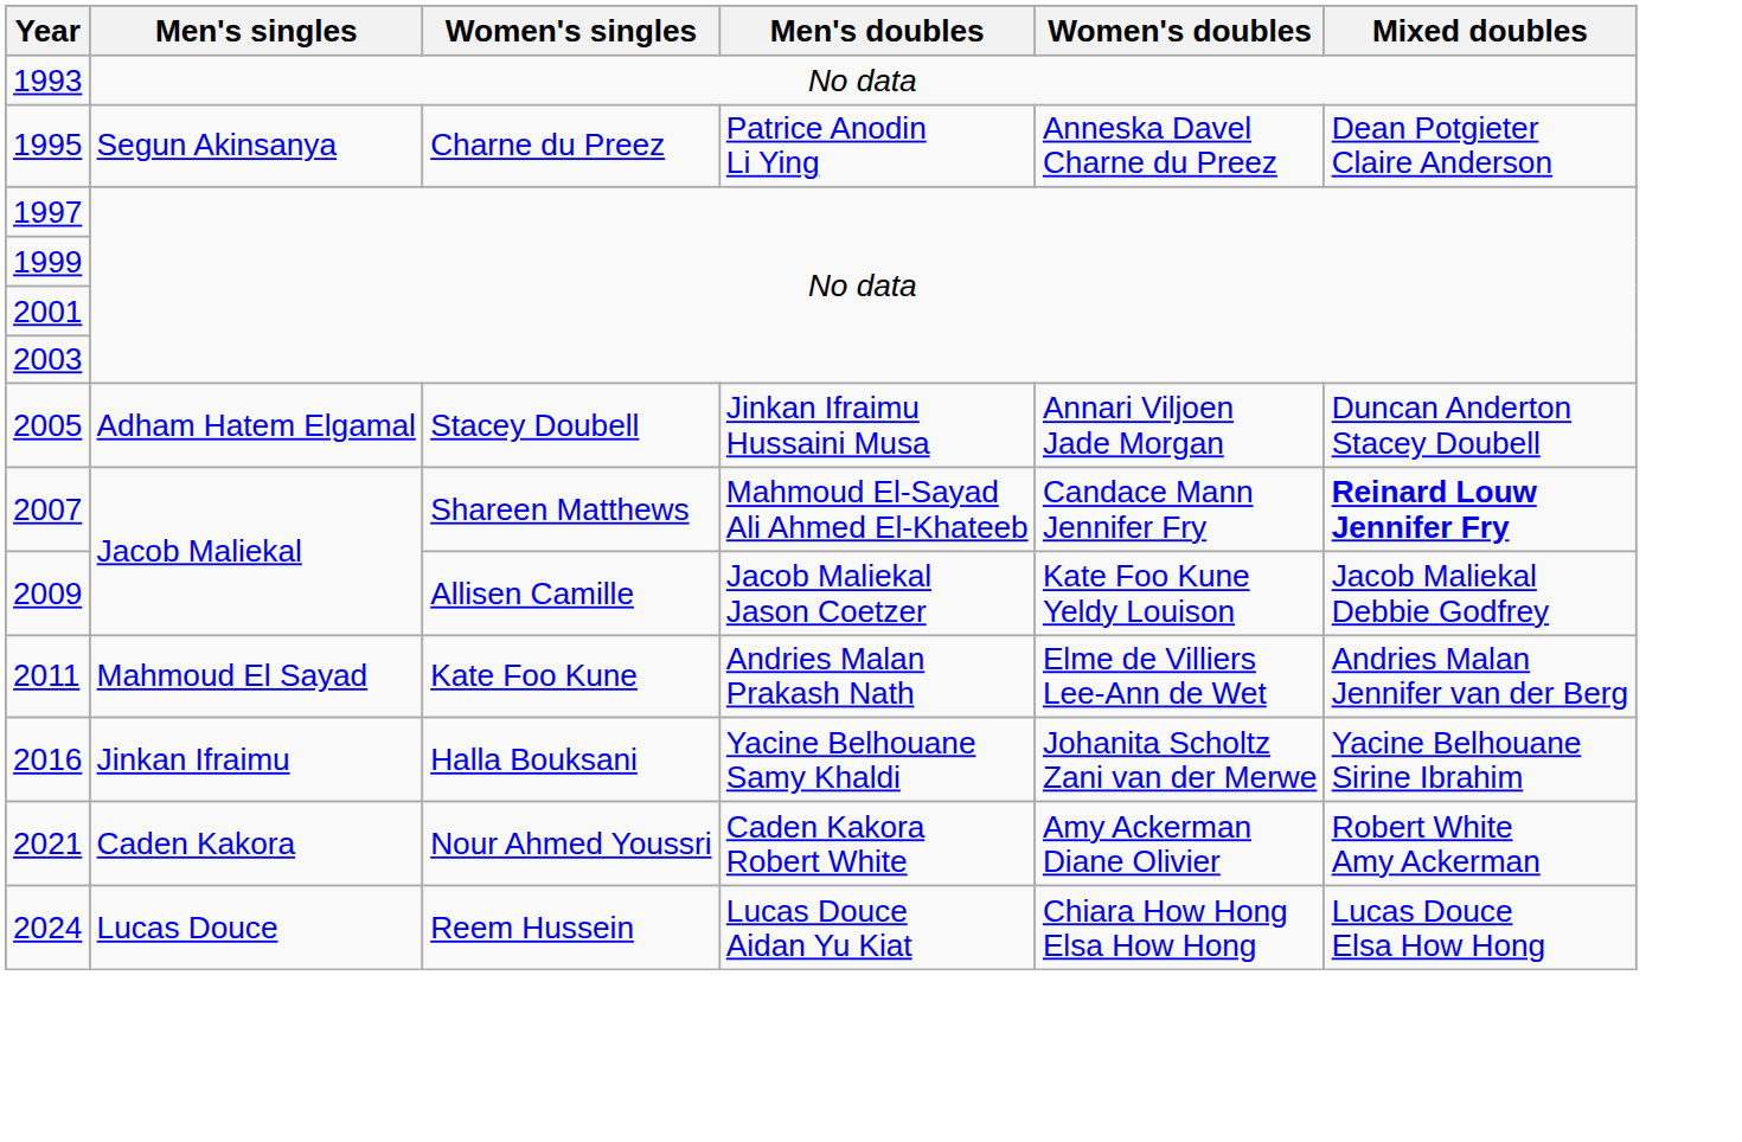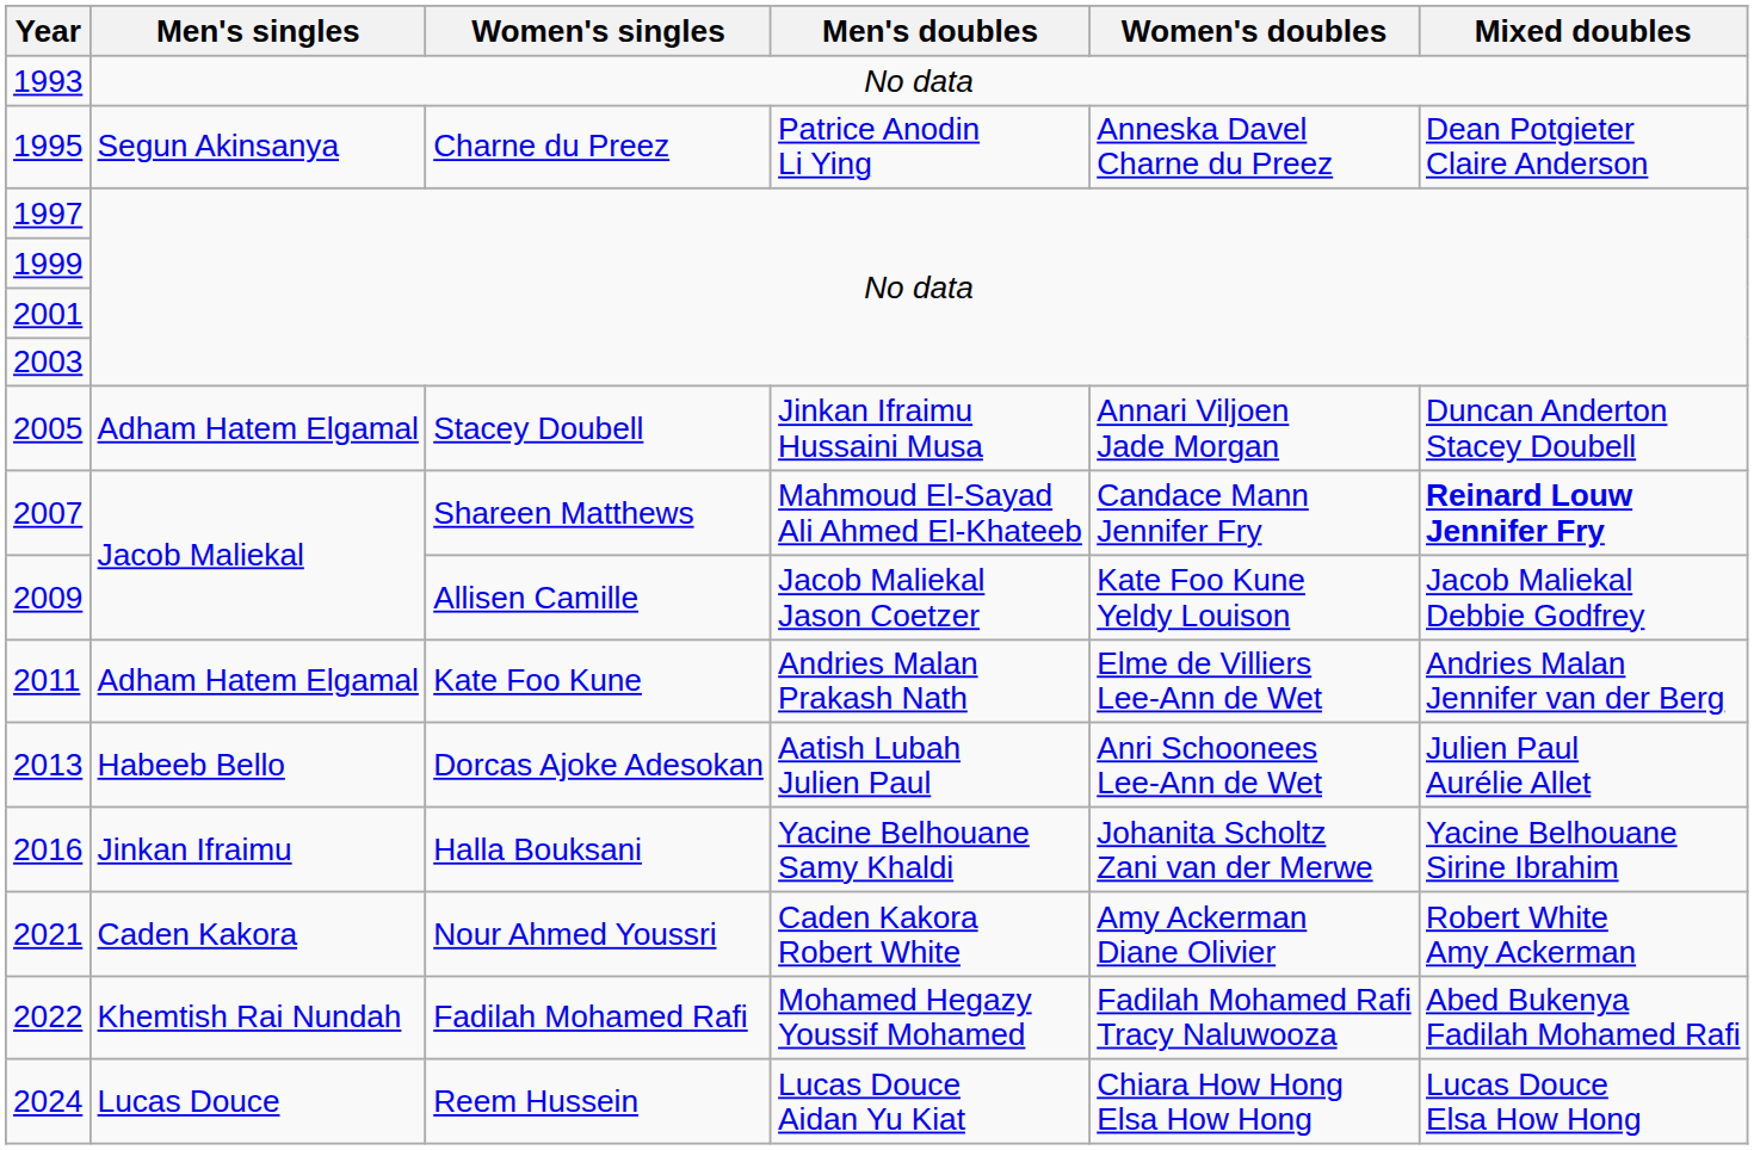2011 | Men's singles: Mahmoud El Sayad -> Adham Hatem Elgamal
+ row: 2013 | Habeeb Bello | Dorcas Ajoke Adesokan | Aatish Lubah Julien Paul | Anri Schoonees Lee-Ann de Wet | Julien Paul Aurélie Allet
+ row: 2022 | Khemtish Rai Nundah | Fadilah Mohamed Rafi | Mohamed Hegazy Youssif Mohamed | Fadilah Mohamed Rafi Tracy Naluwooza | Abed Bukenya Fadilah Mohamed Rafi
